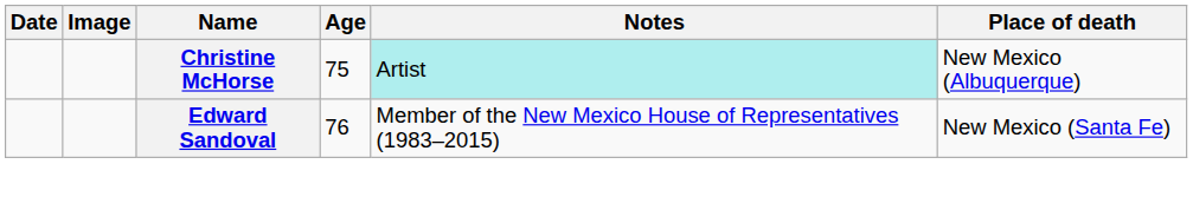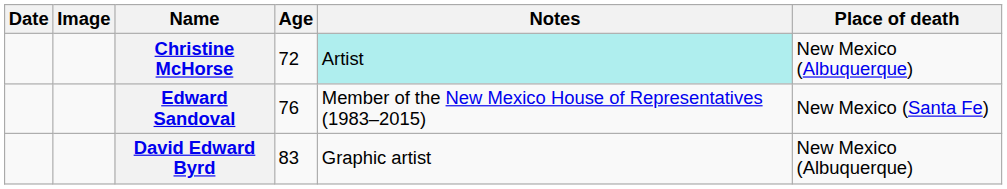Christine McHorse | Age: 75 -> 72
+ row: David Edward Byrd | 83 | Graphic artist | New Mexico (Albuquerque)
